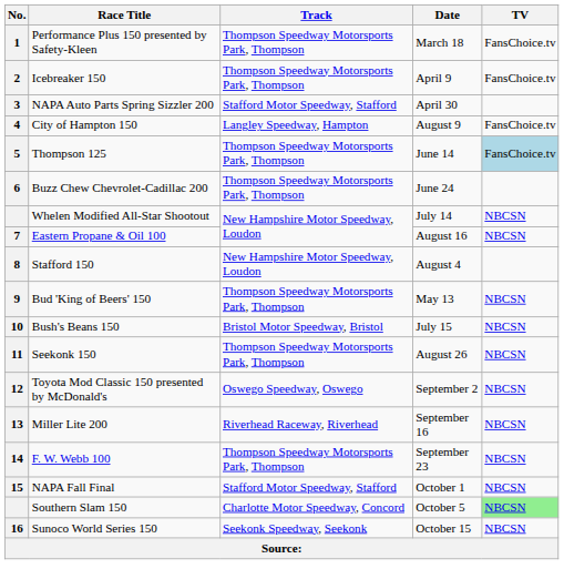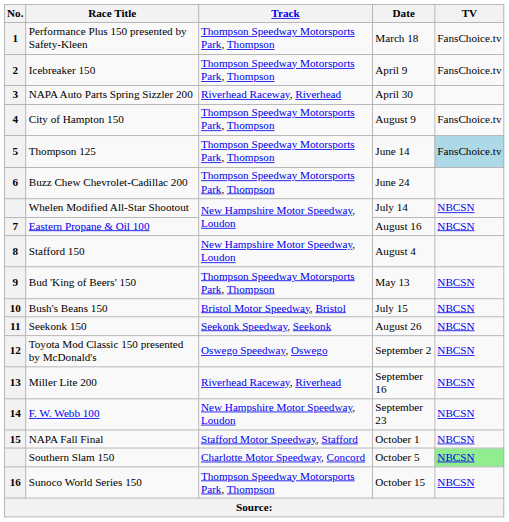NAPA Auto Parts Spring Sizzler 200 | Track: Stafford Motor Speedway, Stafford -> Riverhead Raceway, Riverhead
City of Hampton 150 | Track: Langley Speedway, Hampton -> Thompson Speedway Motorsports Park, Thompson
Seekonk 150 | Track: Thompson Speedway Motorsports Park, Thompson -> Seekonk Speedway, Seekonk
F. W. Webb 100 | Track: Thompson Speedway Motorsports Park, Thompson -> New Hampshire Motor Speedway, Loudon
Sunoco World Series 150 | Track: Seekonk Speedway, Seekonk -> Thompson Speedway Motorsports Park, Thompson
